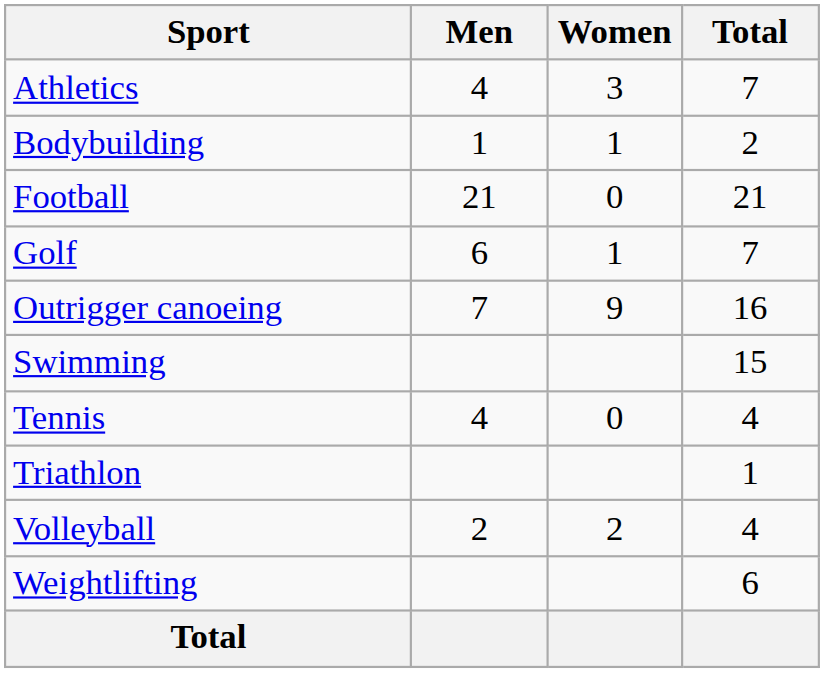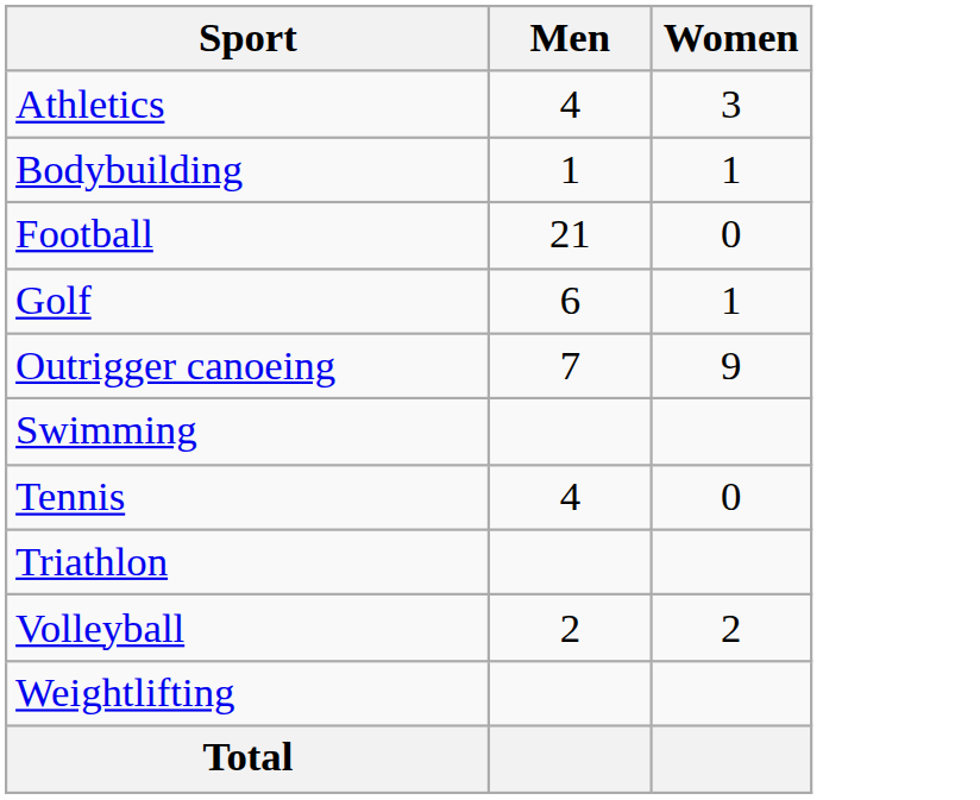- column: Total | 7 | 2 | 21 | 7 | 16 | 15 | 4 | 1 | 4 | 6
